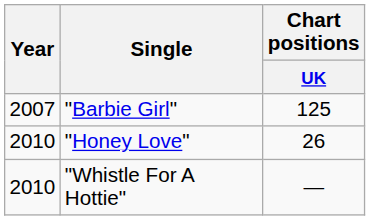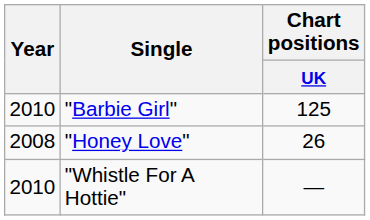"Barbie Girl" | Year: 2007 -> 2010
"Honey Love" | Year: 2010 -> 2008
